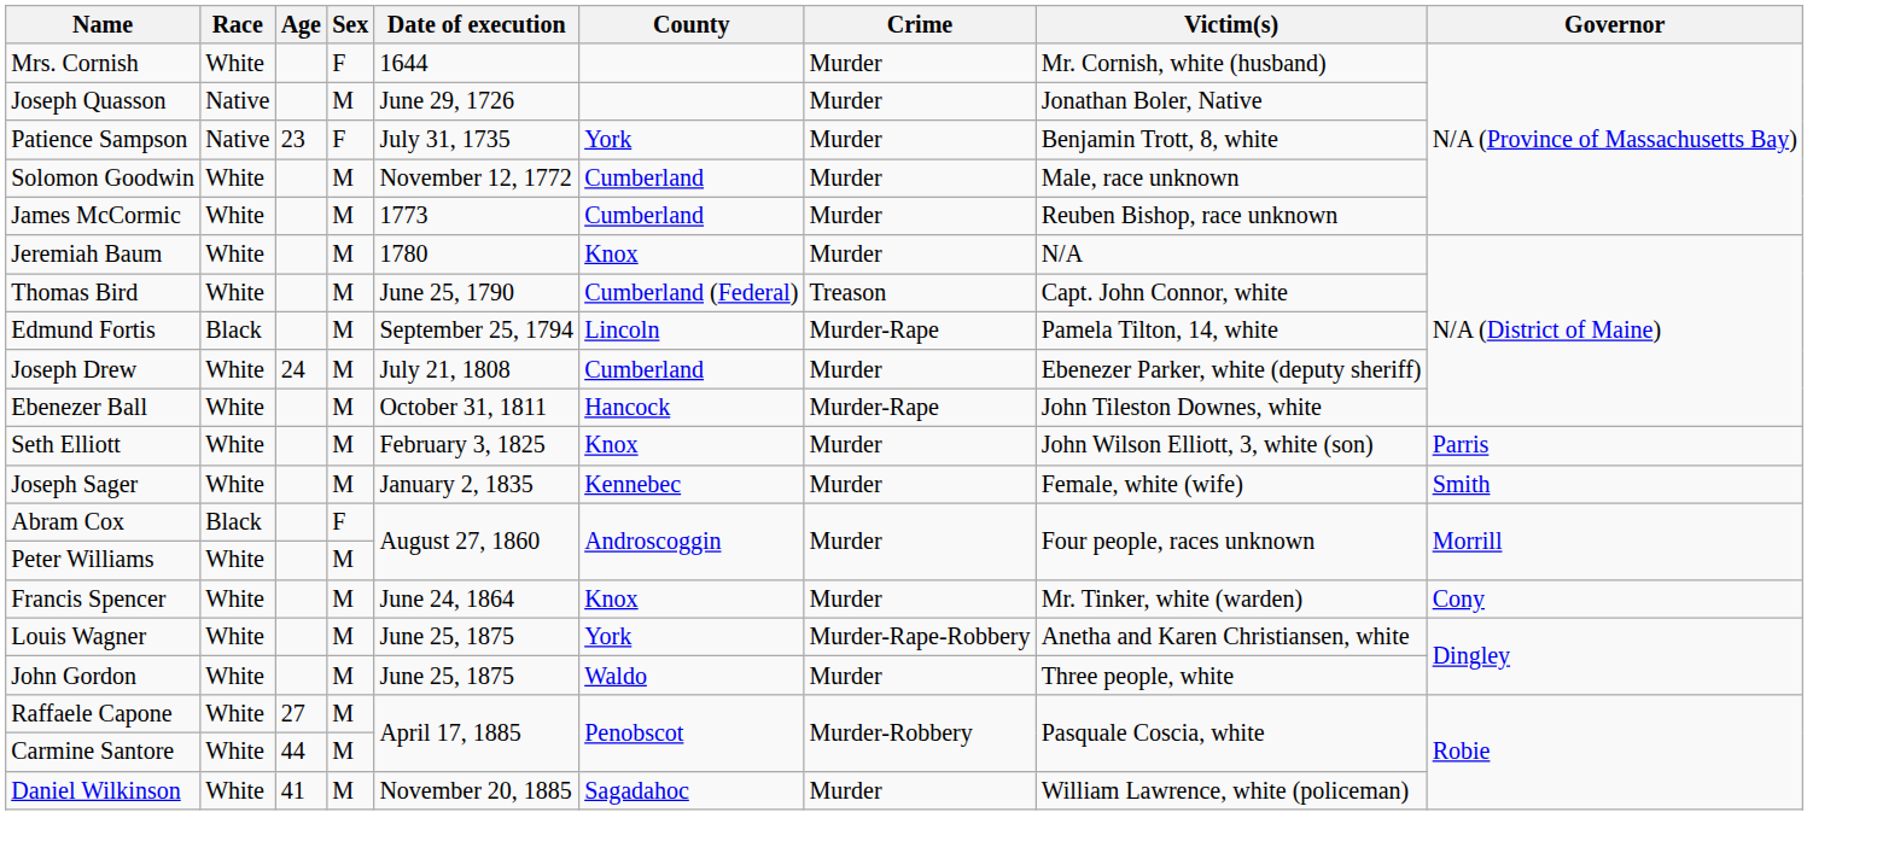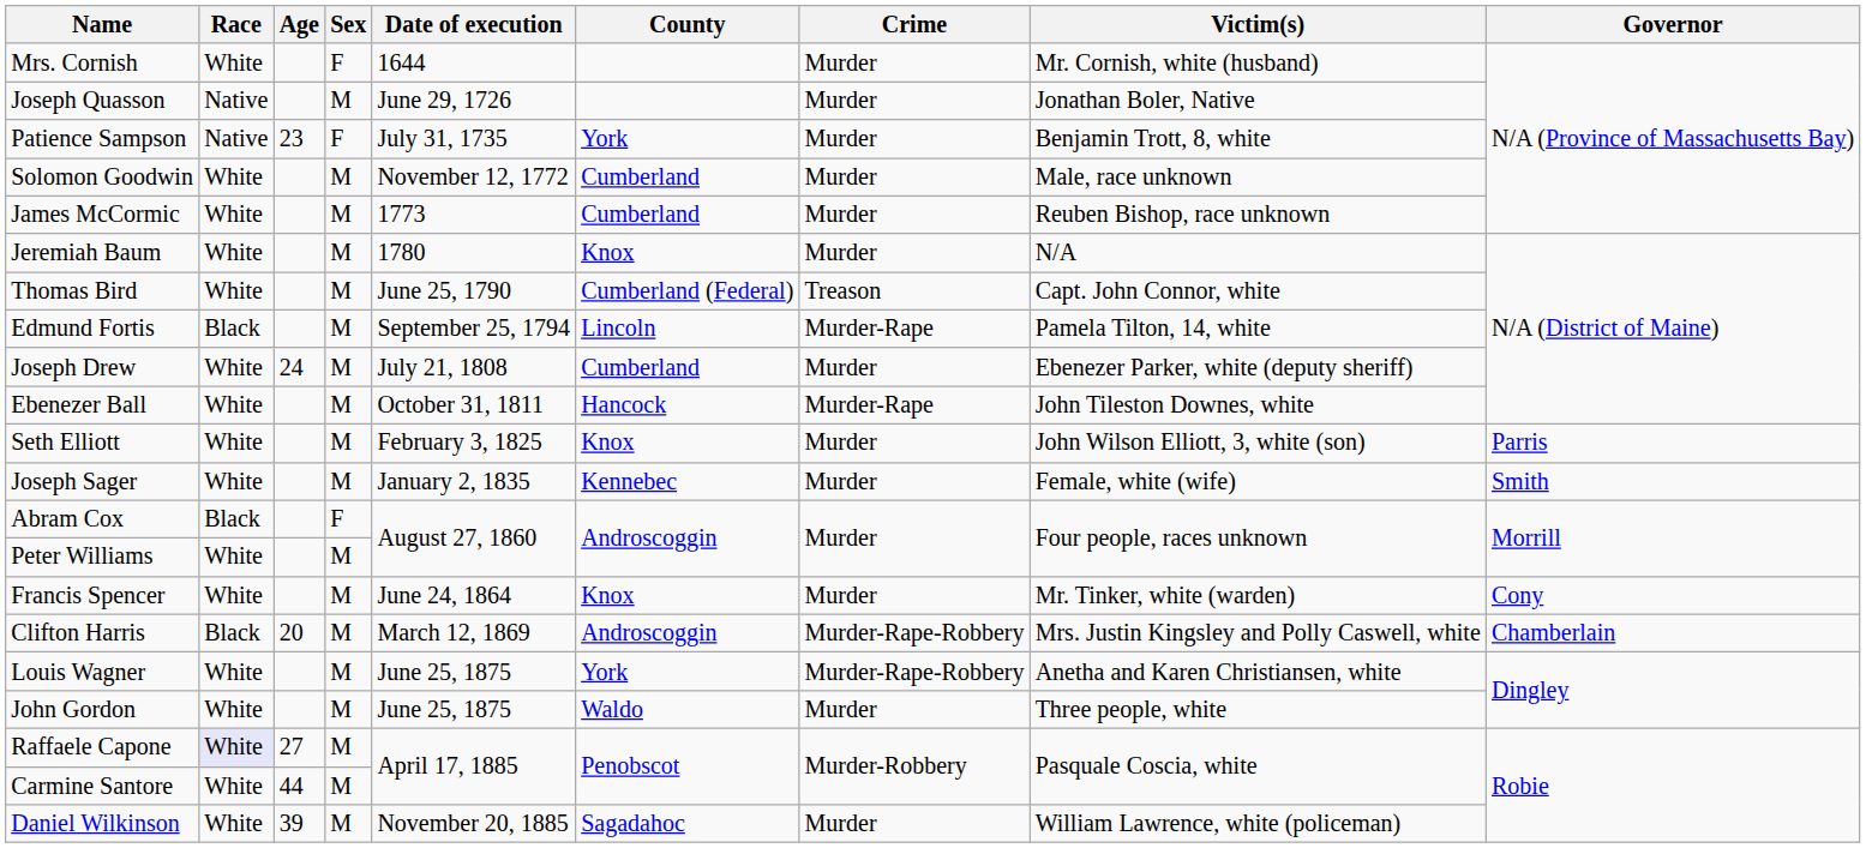+ row: Clifton Harris | Black | 20 | M | March 12, 1869 | Androscoggin | Murder-Rape-Robbery | Mrs. Justin Kingsley and Polly Caswell, white | Chamberlain
Raffaele Capone | Race: no background -> lavender background
Daniel Wilkinson | Age: 41 -> 39
